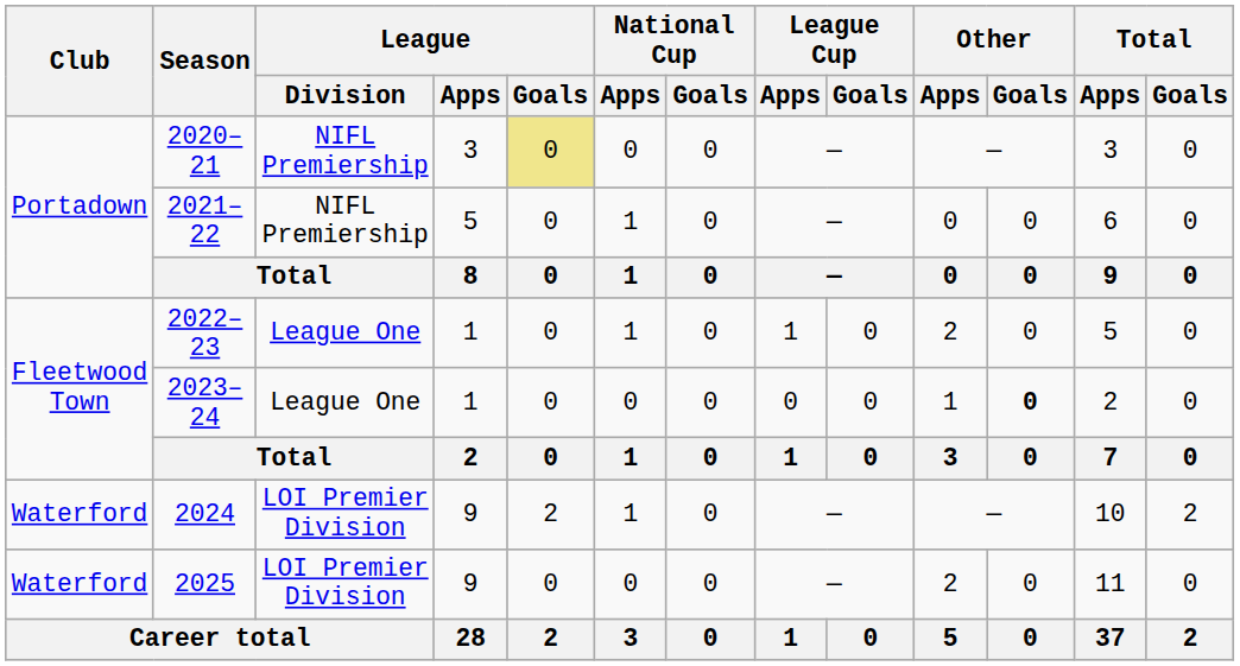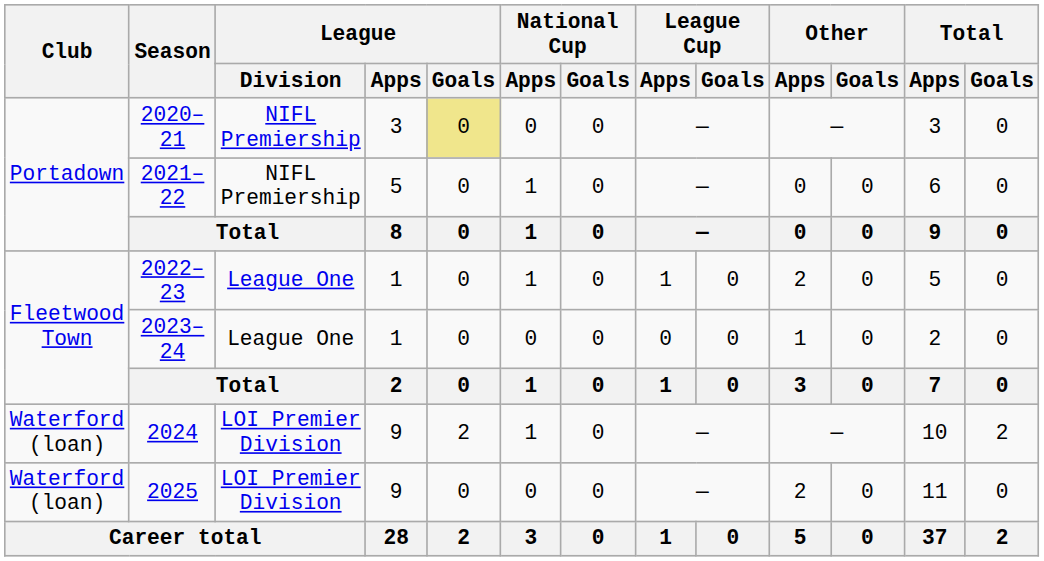2023–24 | Other / Goals: bold -> normal
2024 | Club: Waterford -> Waterford (loan)
2025 | Club: Waterford -> Waterford (loan)
